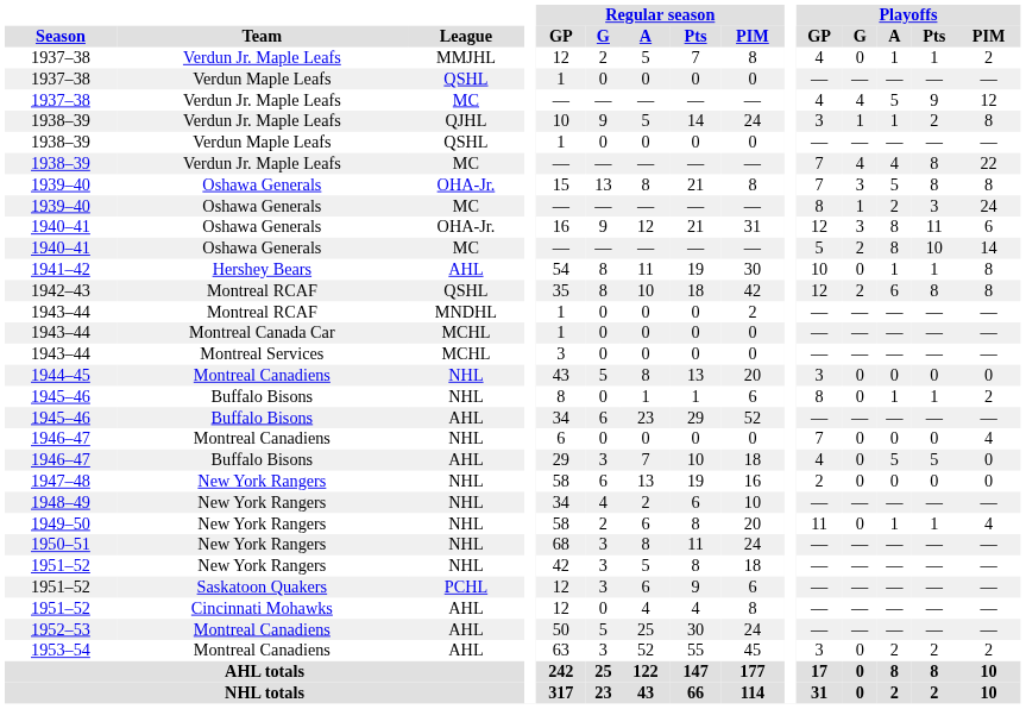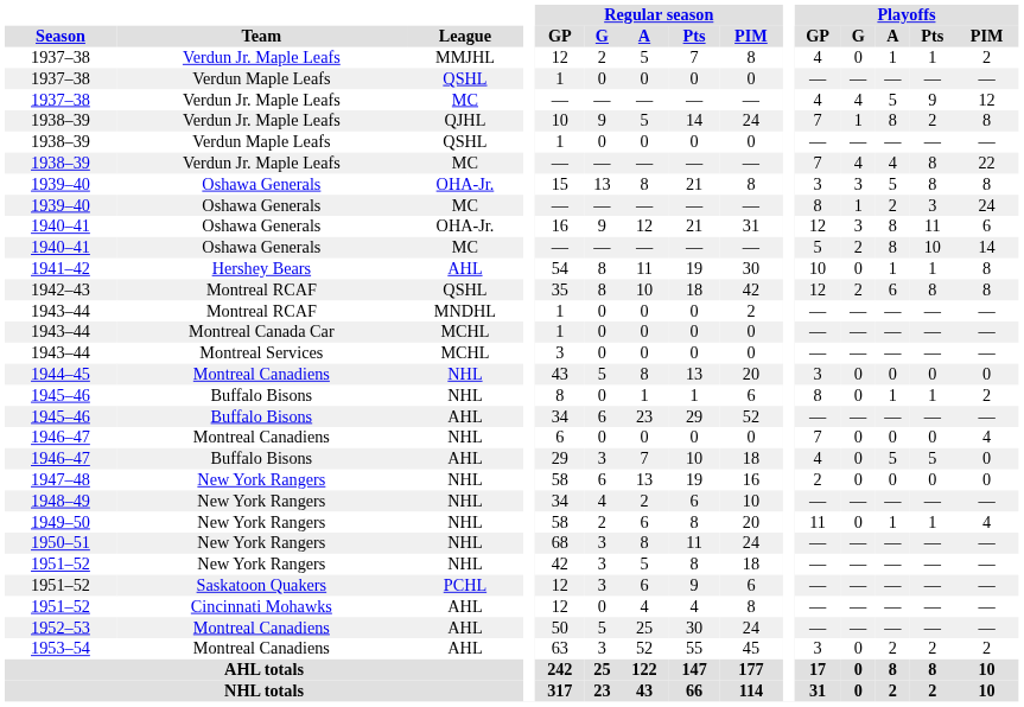1938–39 / QJHL | Playoffs / GP: 3 -> 7
1938–39 / QJHL | Playoffs / A: 1 -> 8
1939–40 / OHA-Jr. | Playoffs / GP: 7 -> 3
